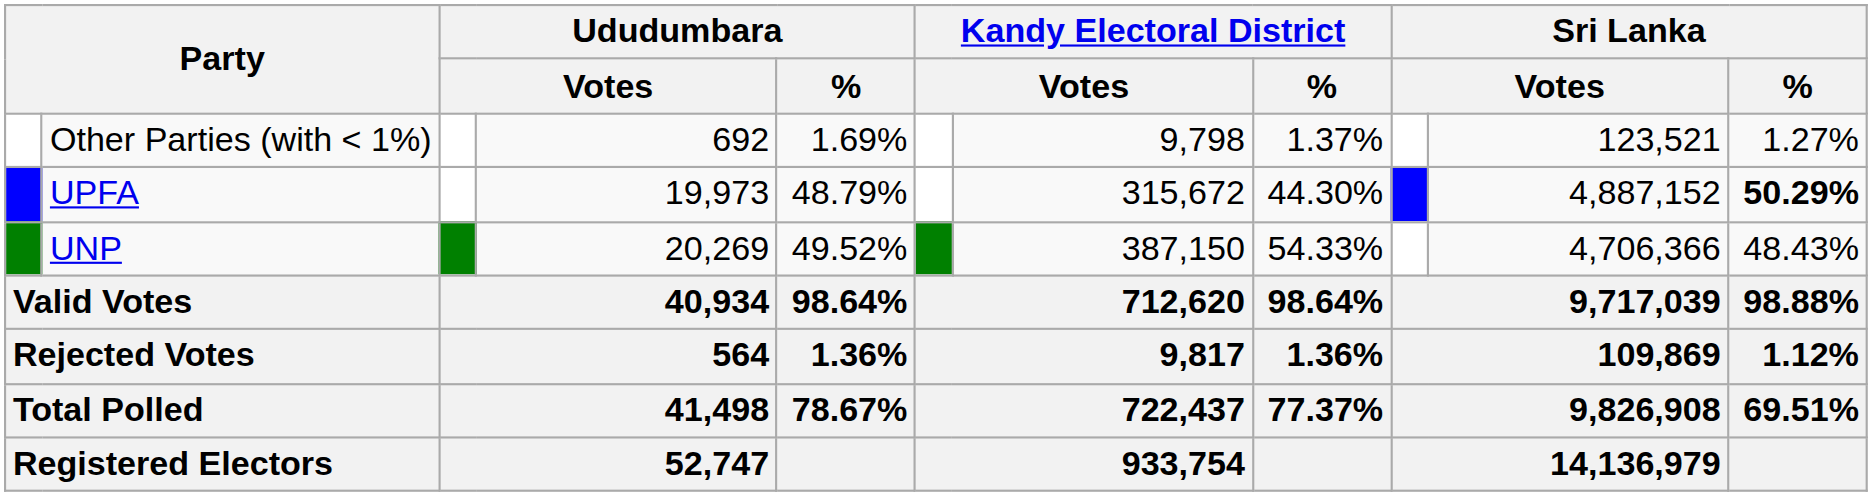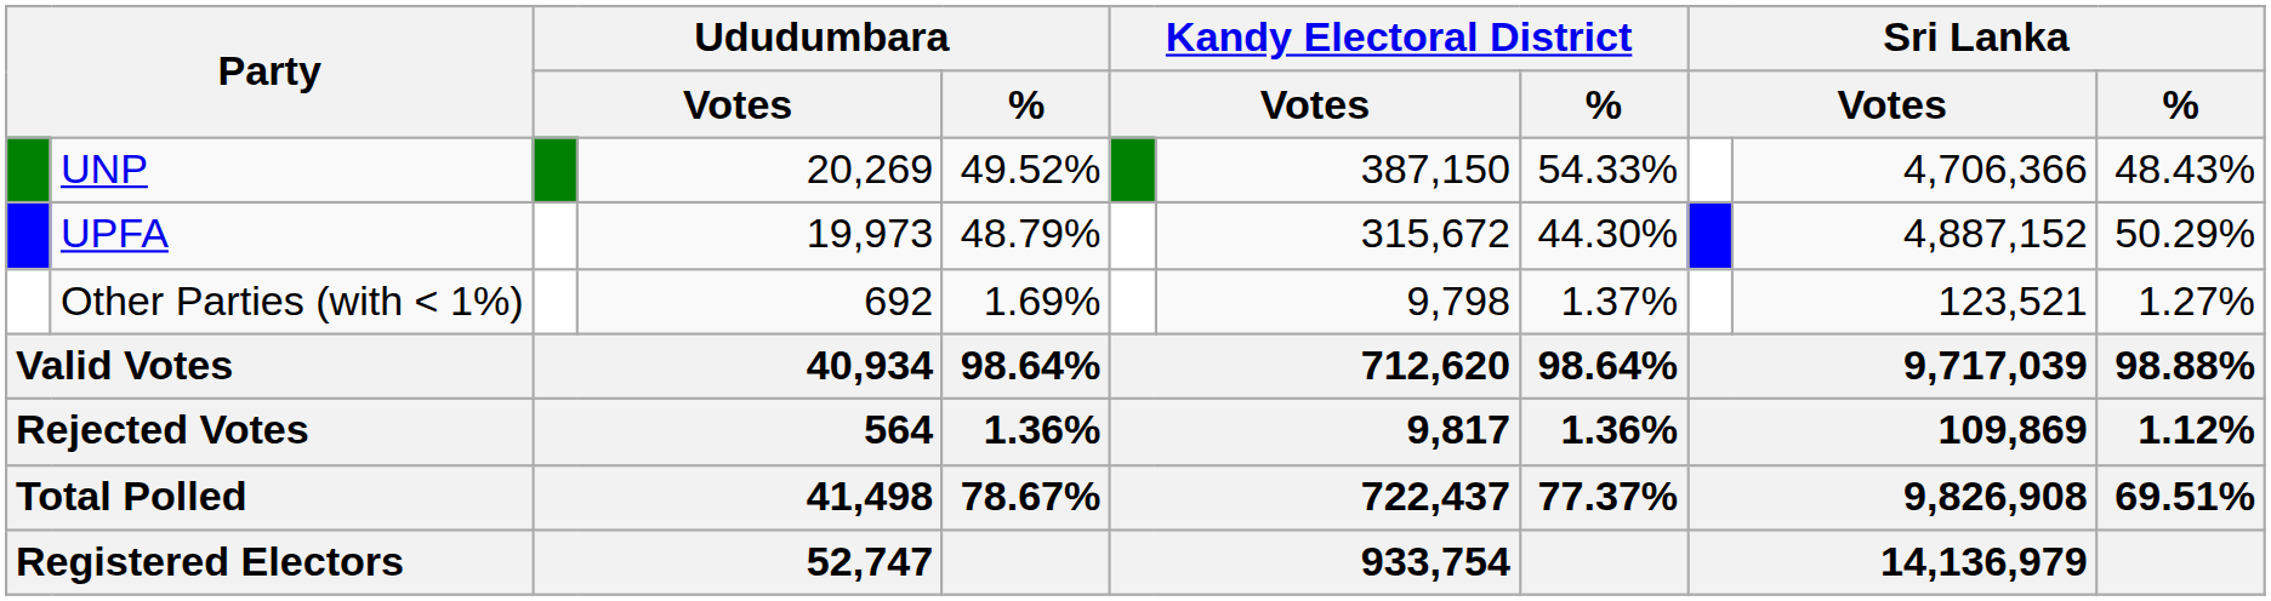rows swapped: UNP <-> Other Parties (with < 1%)
UPFA | Sri Lanka / %: bold -> normal
